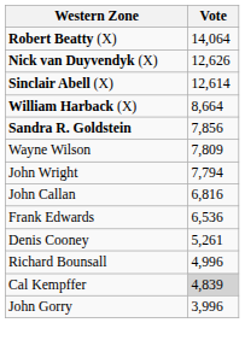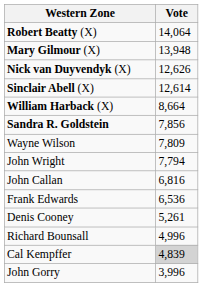+ row: Mary Gilmour (X) | 13,948
